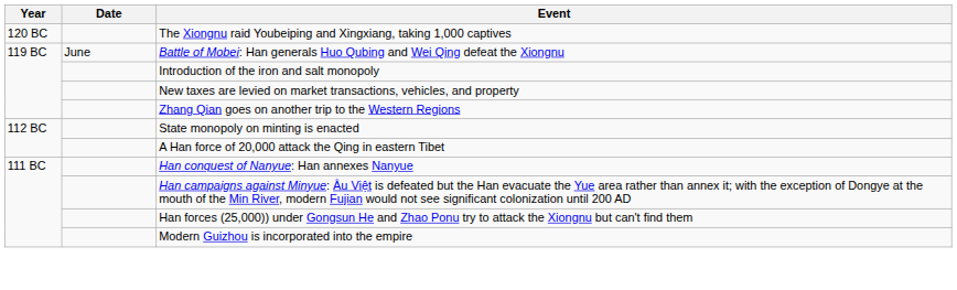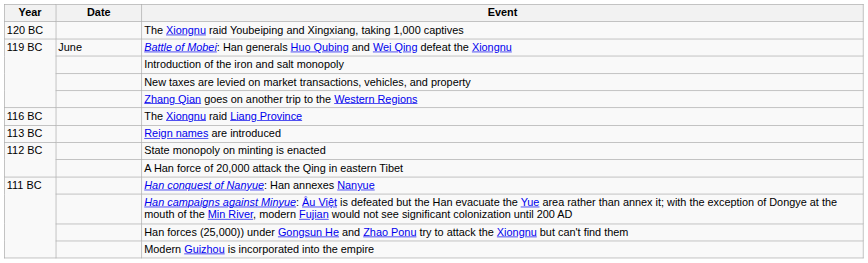+ row: 116 BC | The Xiongnu raid Liang Province
+ row: 113 BC | Reign names are introduced
